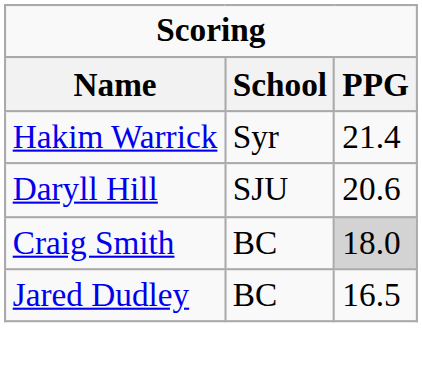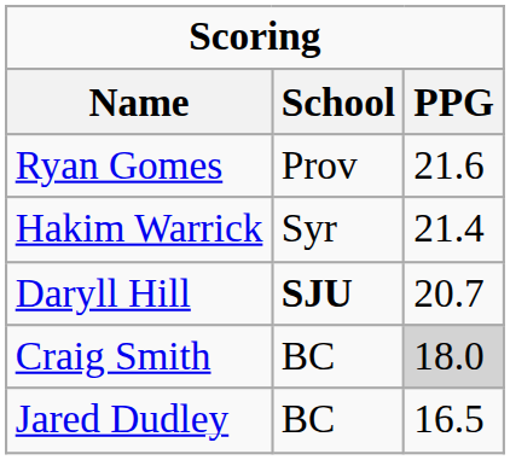+ row: Ryan Gomes | Prov | 21.6
Daryll Hill | School: normal -> bold
Daryll Hill | PPG: 20.6 -> 20.7
